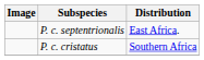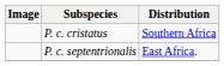rows swapped: P. c. cristatus <-> P. c. septentrionalis
